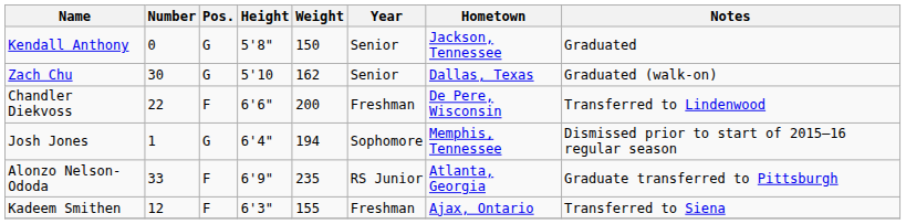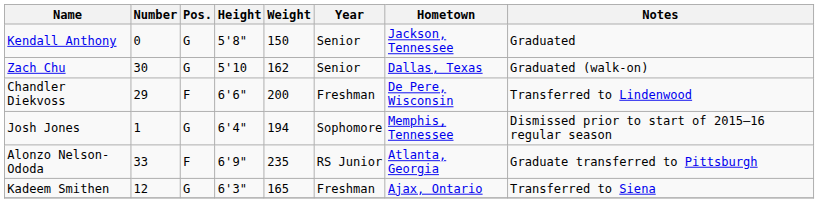Chandler Diekvoss | Number: 22 -> 29
Kadeem Smithen | Pos.: F -> G
Kadeem Smithen | Weight: 155 -> 165
